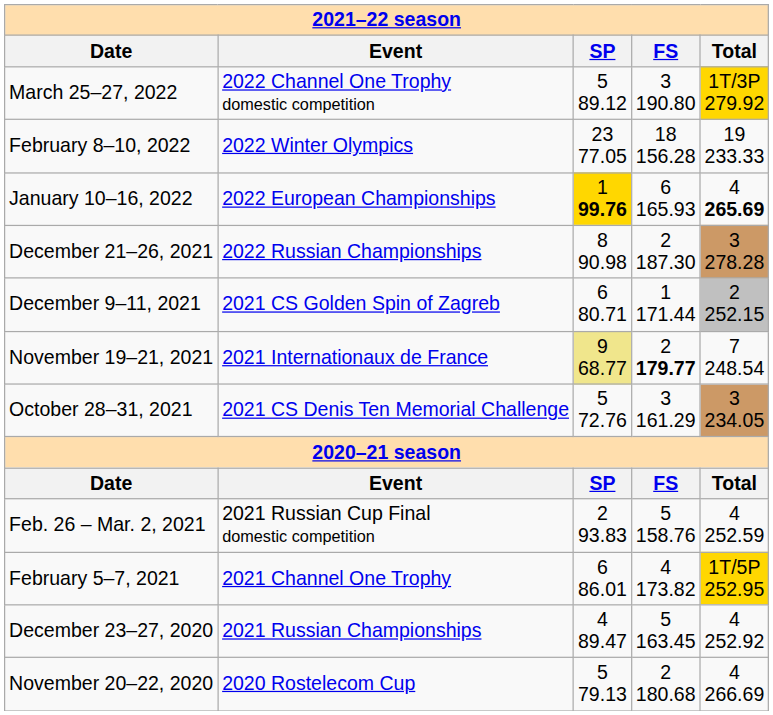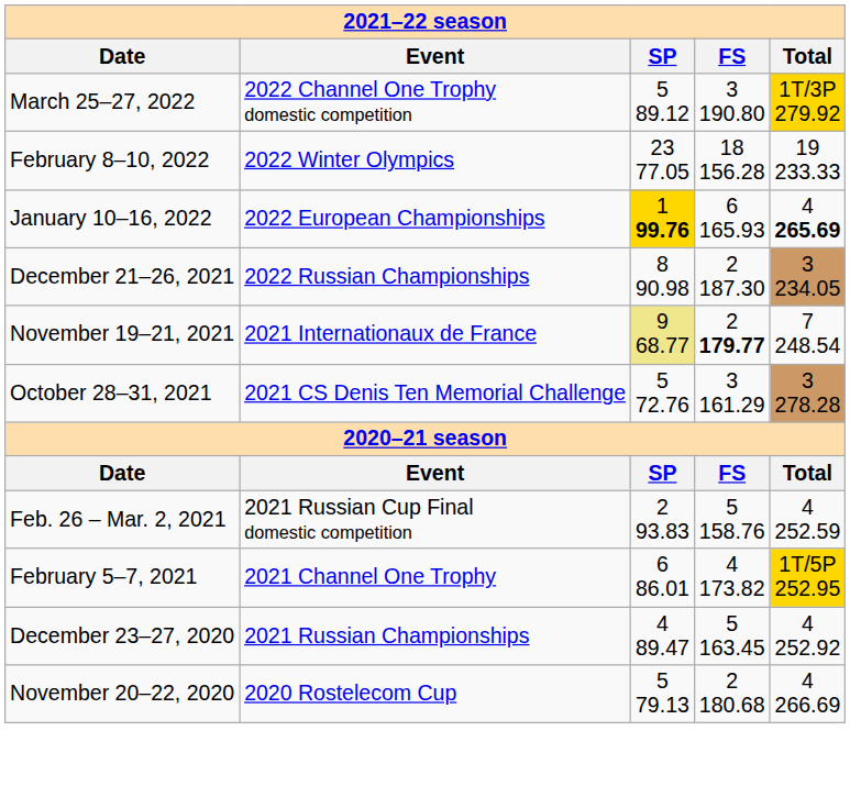December 21–26, 2021 | column 5: 3 278.28 -> 3 234.05
- row: December 9–11, 2021 | 2021 CS Golden Spin of Zagreb | 6 80.71 | 1 171.44 | 2 252.15
October 28–31, 2021 | column 5: 3 234.05 -> 3 278.28
